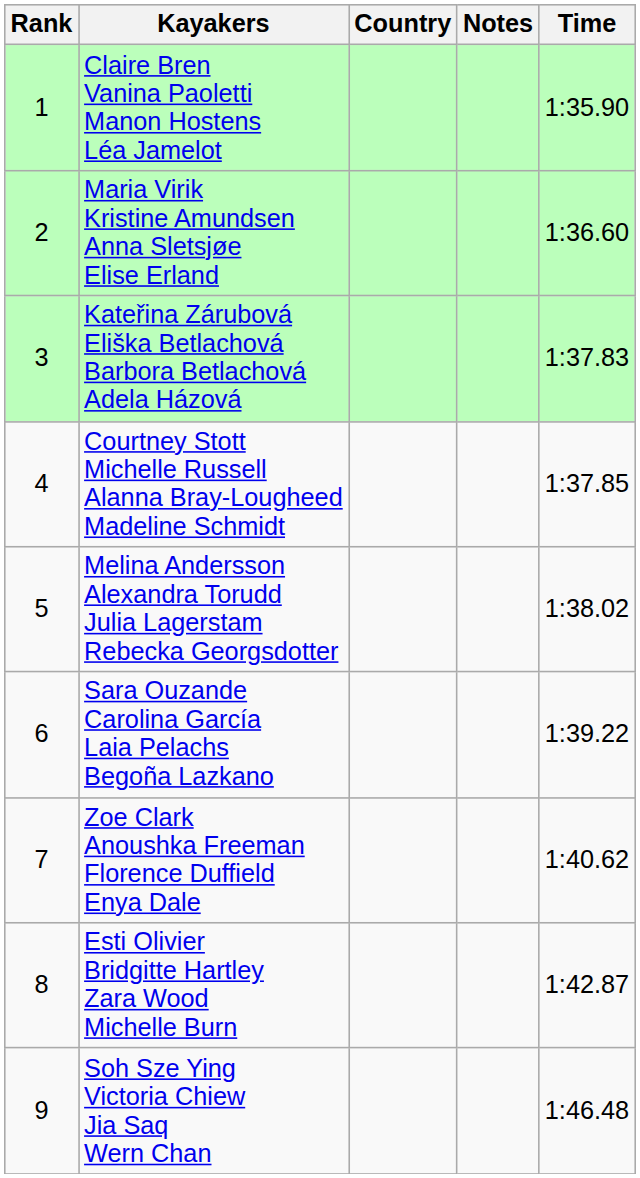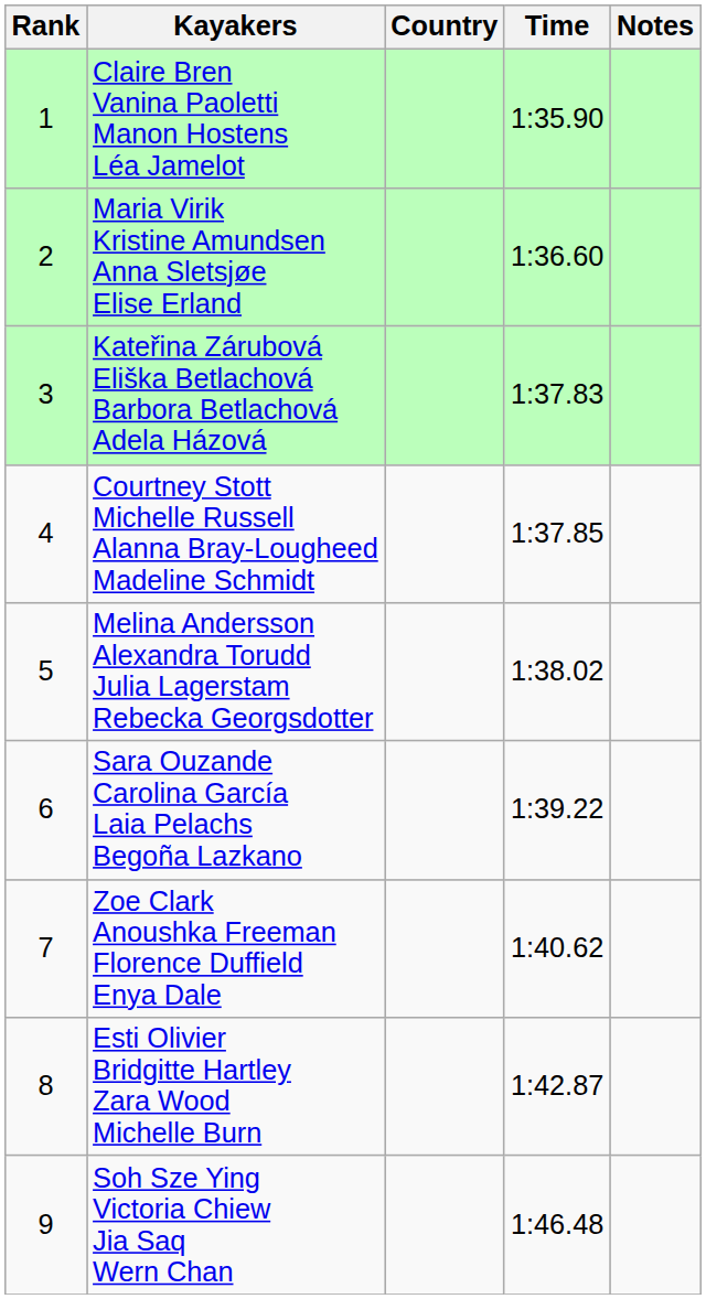columns swapped: Time <-> Notes
